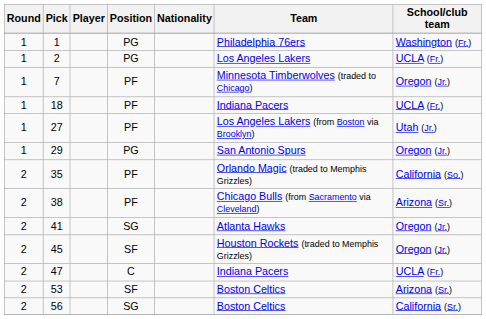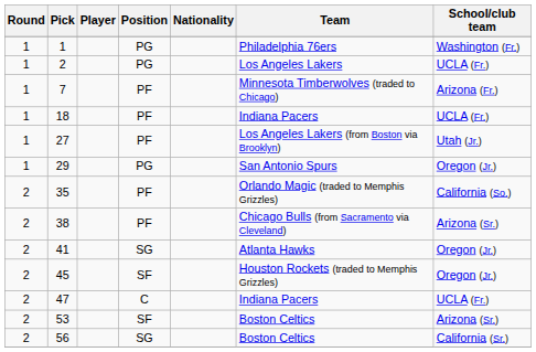7 | School/club team: Oregon (Jr.) -> Arizona (Fr.)
